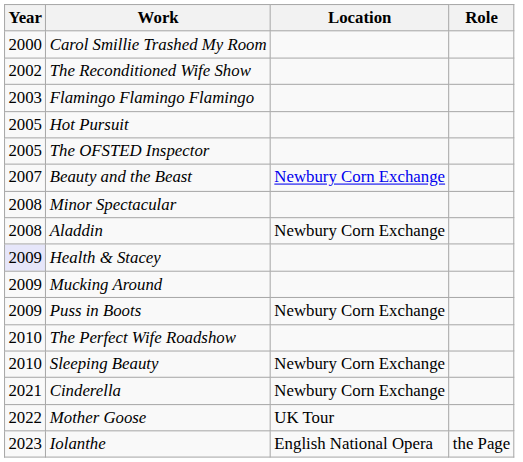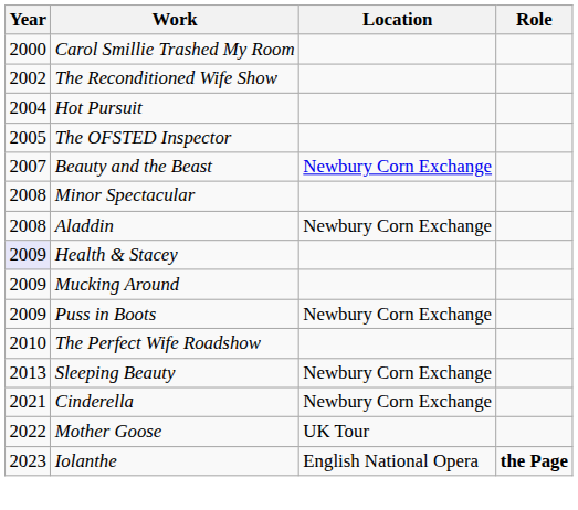- row: 2003 | Flamingo Flamingo Flamingo
Hot Pursuit | Year: 2005 -> 2004
Sleeping Beauty | Year: 2010 -> 2013
Iolanthe | Role: normal -> bold
